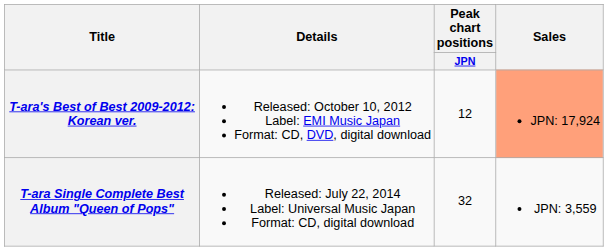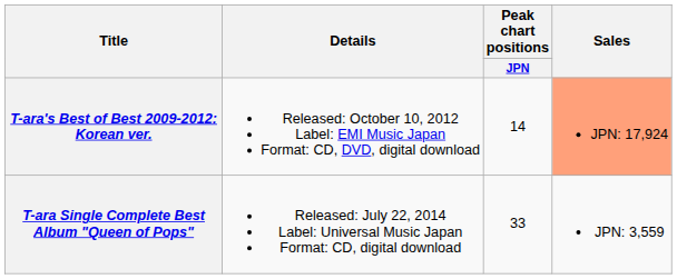T-ara's Best of Best 2009-2012: Korean ver. | Peak chart positions / JPN: 12 -> 14
T-ara Single Complete Best Album "Queen of Pops" | Peak chart positions / JPN: 32 -> 33
